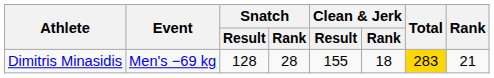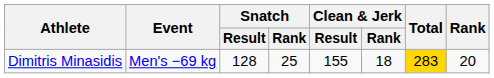Dimitris Minasidis | Snatch / Rank: 28 -> 25
Dimitris Minasidis | Rank: 21 -> 20
